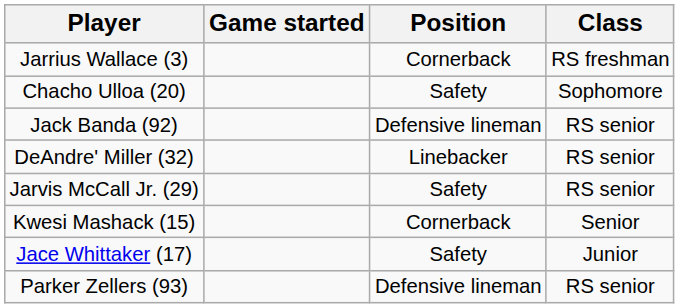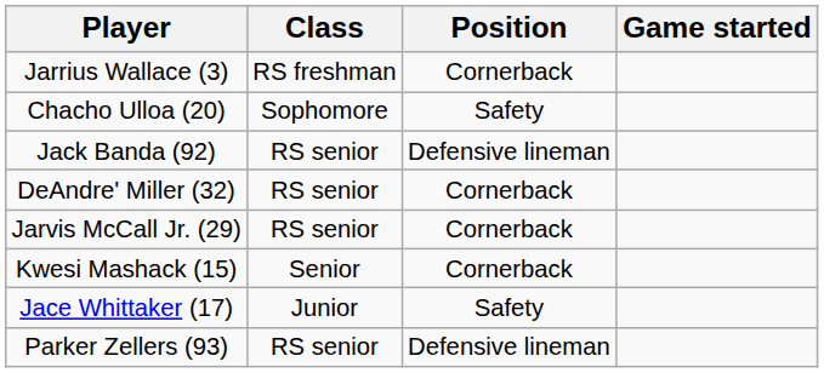columns swapped: Class <-> Game started
DeAndre' Miller (32) | Position: Linebacker -> Cornerback
Jarvis McCall Jr. (29) | Position: Safety -> Cornerback
